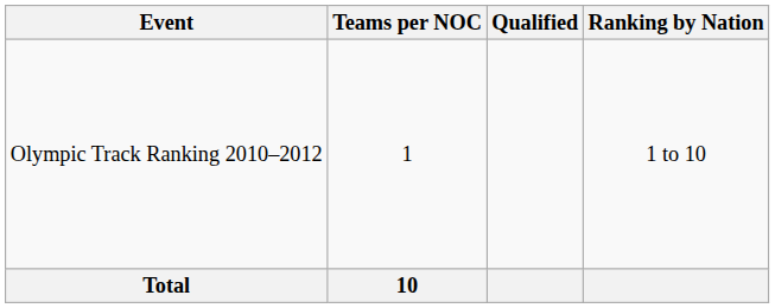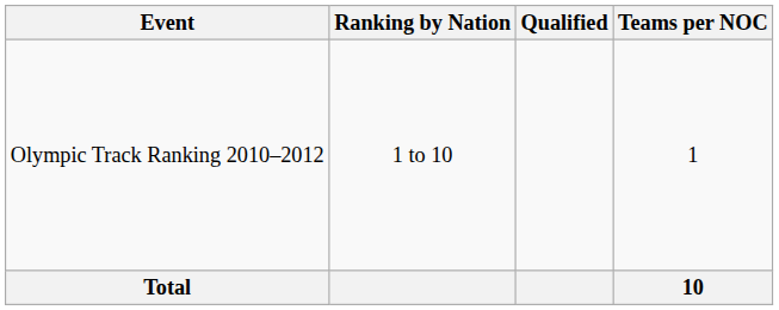columns swapped: Ranking by Nation <-> Teams per NOC
